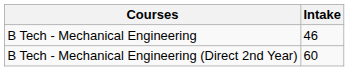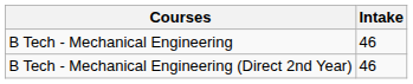B Tech - Mechanical Engineering (Direct 2nd Year) | Intake: 60 -> 46
